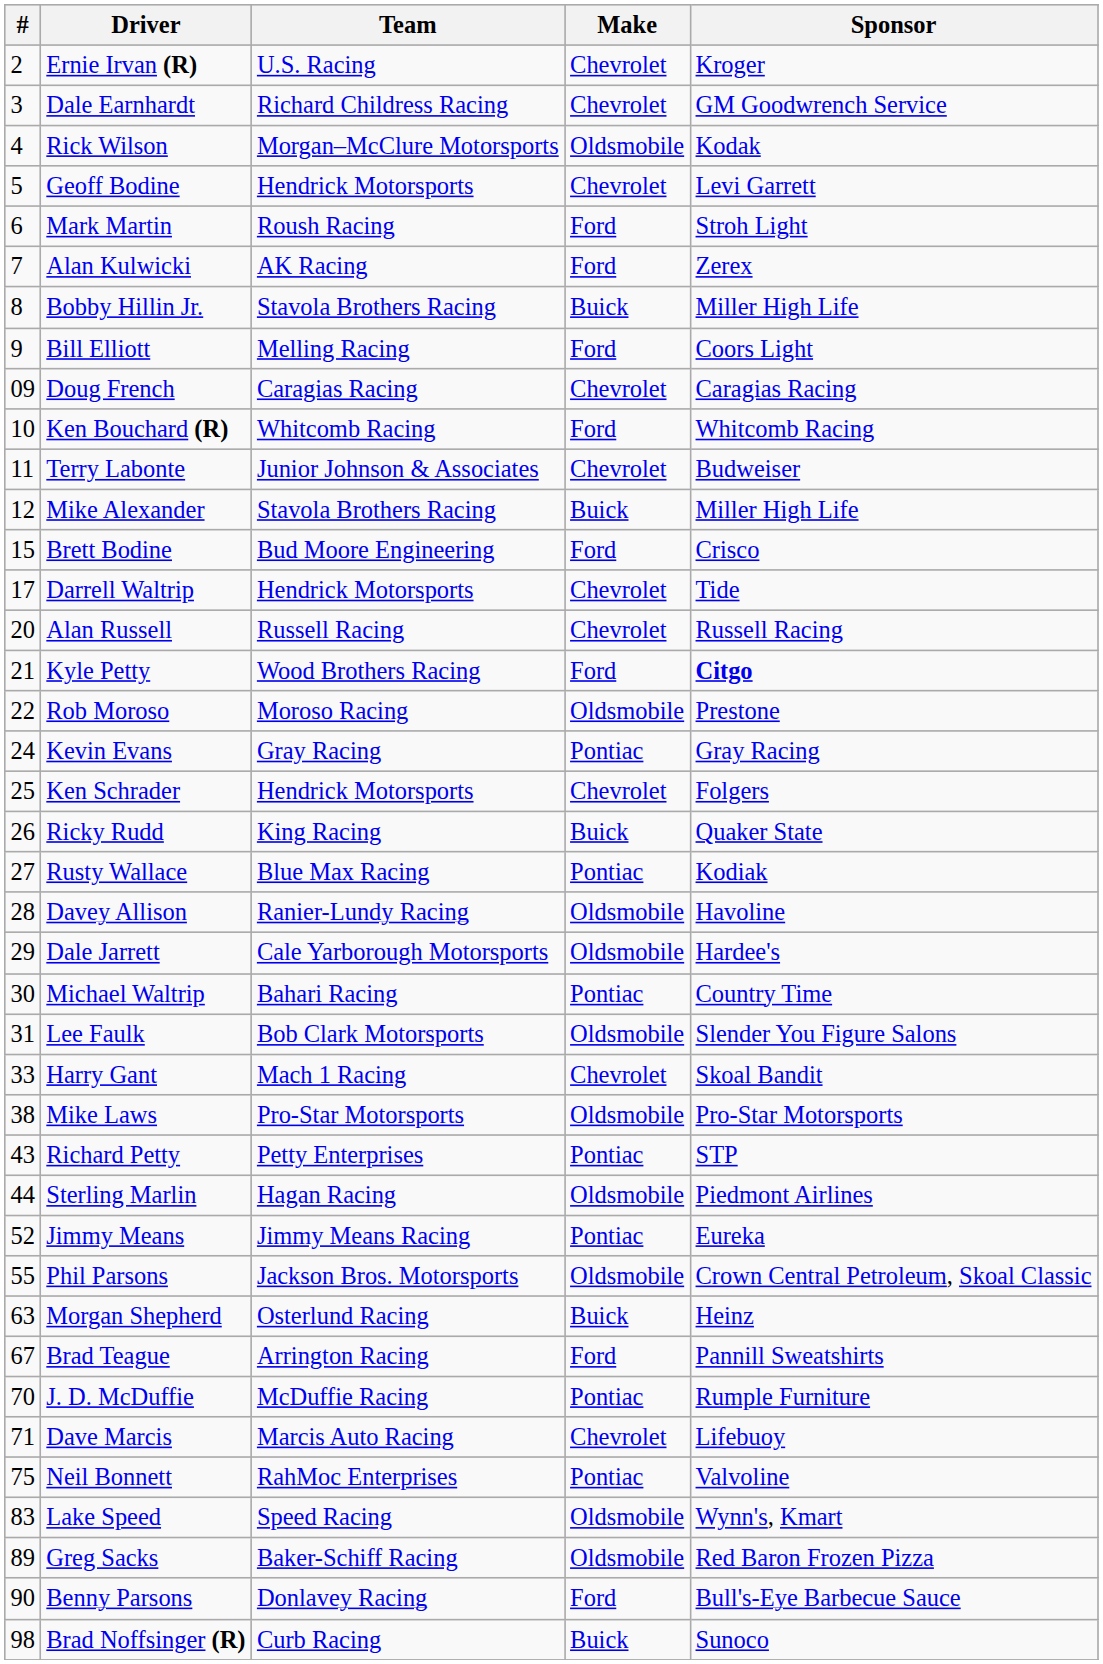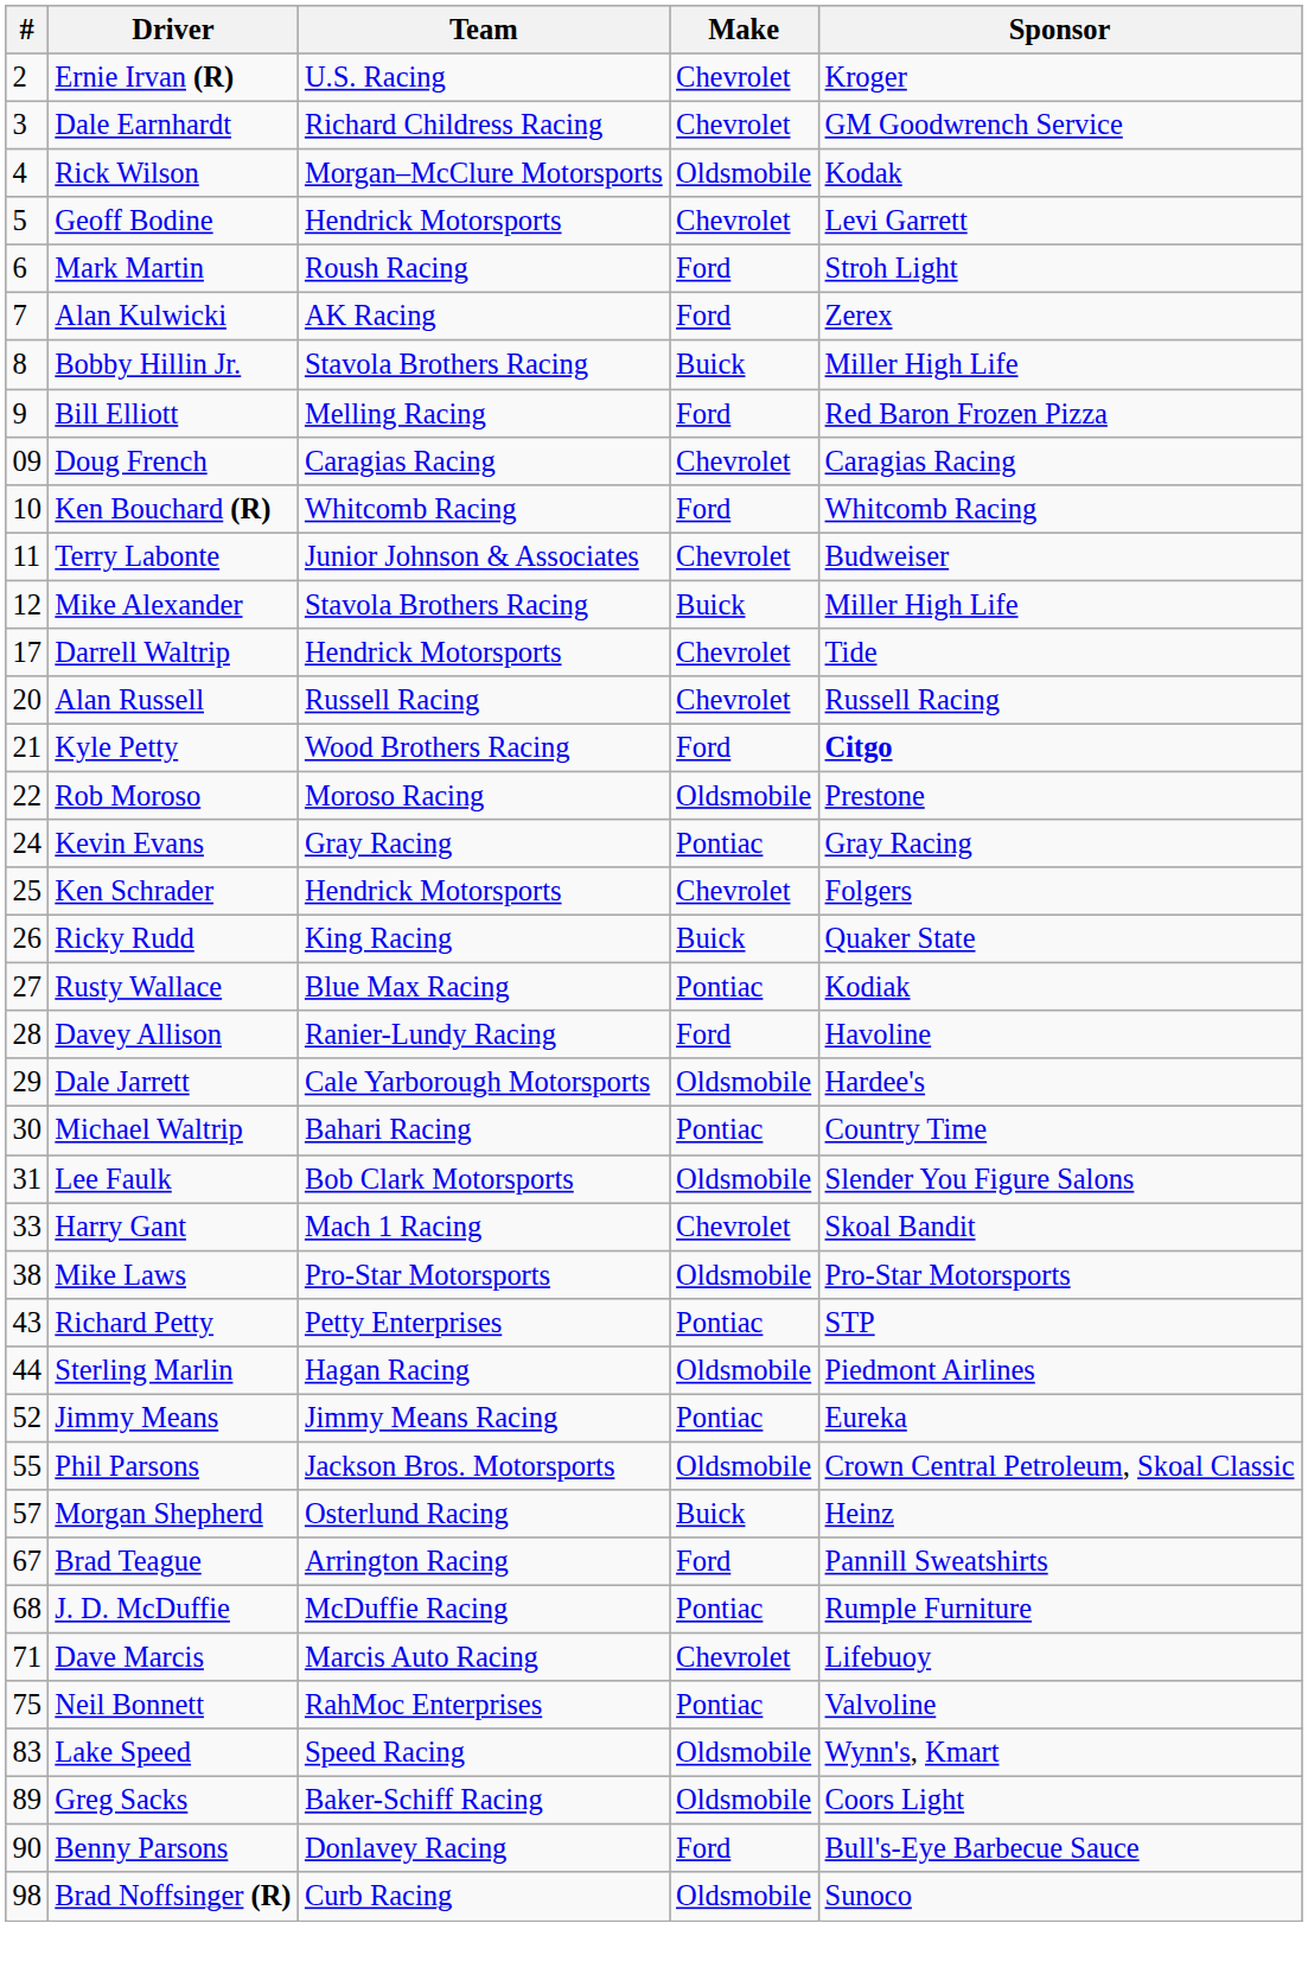Bill Elliott | Sponsor: Coors Light -> Red Baron Frozen Pizza
- row: 15 | Brett Bodine | Bud Moore Engineering | Ford | Crisco
Davey Allison | Make: Oldsmobile -> Ford
Morgan Shepherd | #: 63 -> 57
J. D. McDuffie | #: 70 -> 68
Greg Sacks | Sponsor: Red Baron Frozen Pizza -> Coors Light
Brad Noffsinger (R) | Make: Buick -> Oldsmobile
